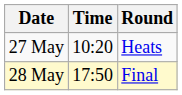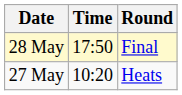rows swapped: 27 May <-> 28 May
